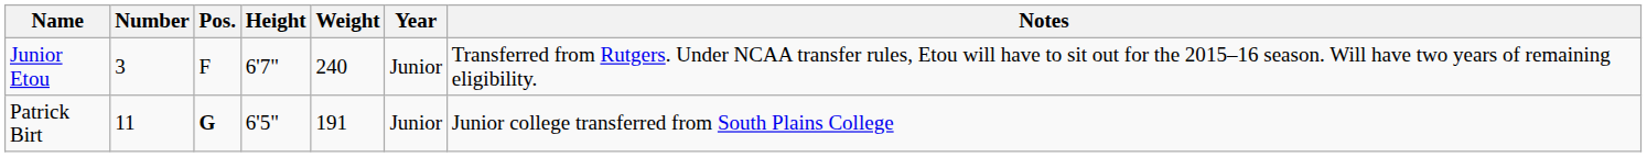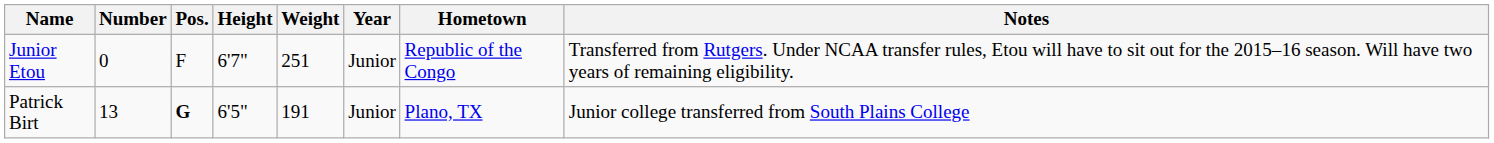+ column: Hometown | Republic of the Congo | Plano, TX
Junior Etou | Number: 3 -> 0
Junior Etou | Weight: 240 -> 251
Patrick Birt | Number: 11 -> 13
